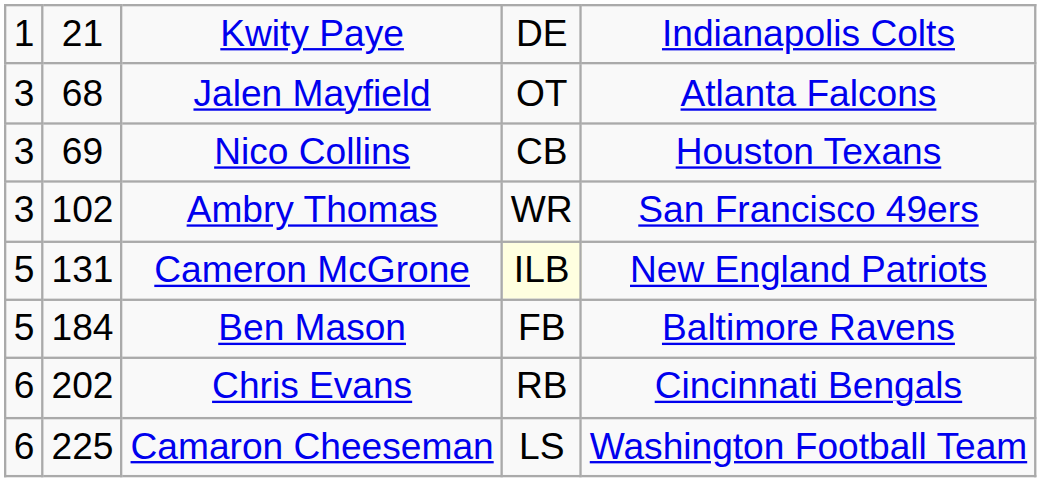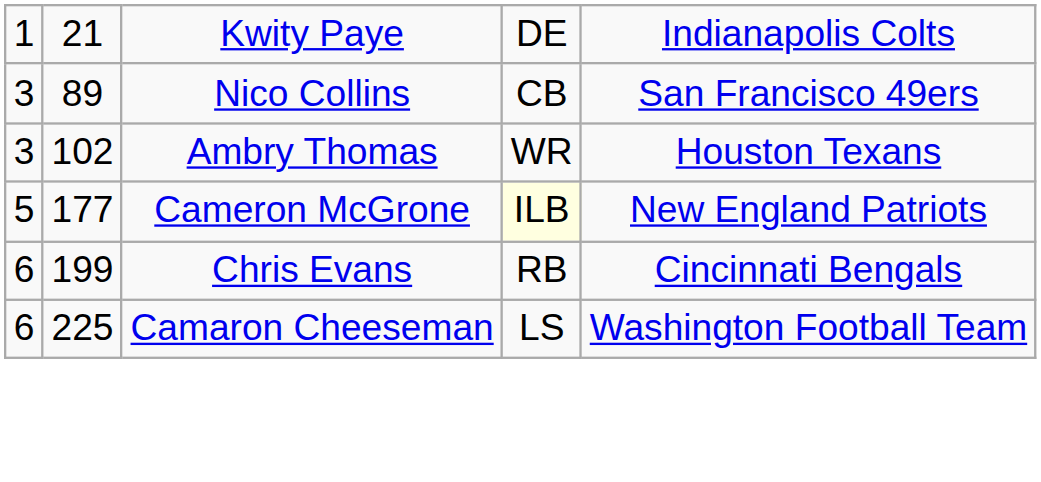- row: 3 | 68 | Jalen Mayfield | OT | Atlanta Falcons
Nico Collins | column 2: 69 -> 89
Nico Collins | column 5: Houston Texans -> San Francisco 49ers
Ambry Thomas | column 5: San Francisco 49ers -> Houston Texans
Cameron McGrone | column 2: 131 -> 177
- row: 5 | 184 | Ben Mason | FB | Baltimore Ravens
Chris Evans | column 2: 202 -> 199
